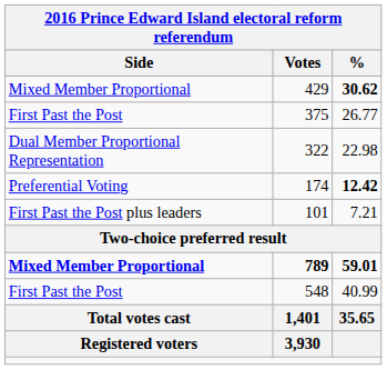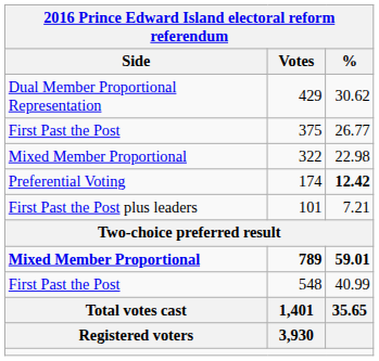429 | Side: Mixed Member Proportional -> Dual Member Proportional Representation
429 | %: bold -> normal
322 | Side: Dual Member Proportional Representation -> Mixed Member Proportional
